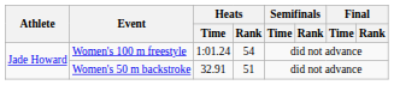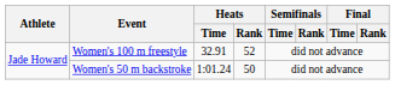Women's 100 m freestyle | Heats / Time: 1:01.24 -> 32.91
Women's 100 m freestyle | Heats / Rank: 54 -> 52
Women's 50 m backstroke | Heats / Time: 32.91 -> 1:01.24
Women's 50 m backstroke | Heats / Rank: 51 -> 50
